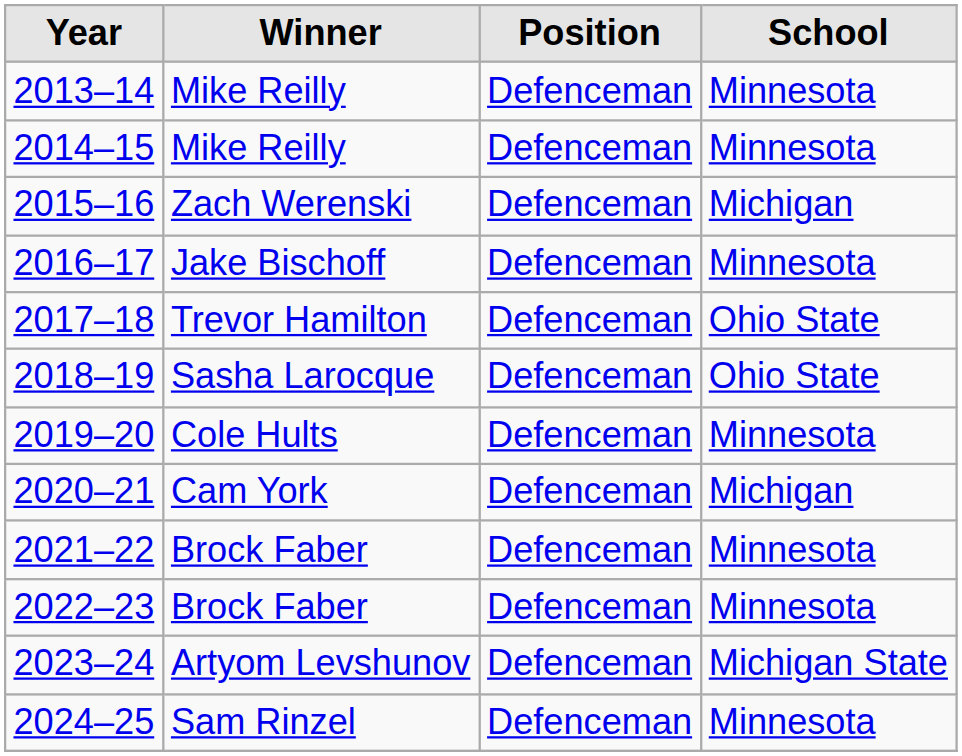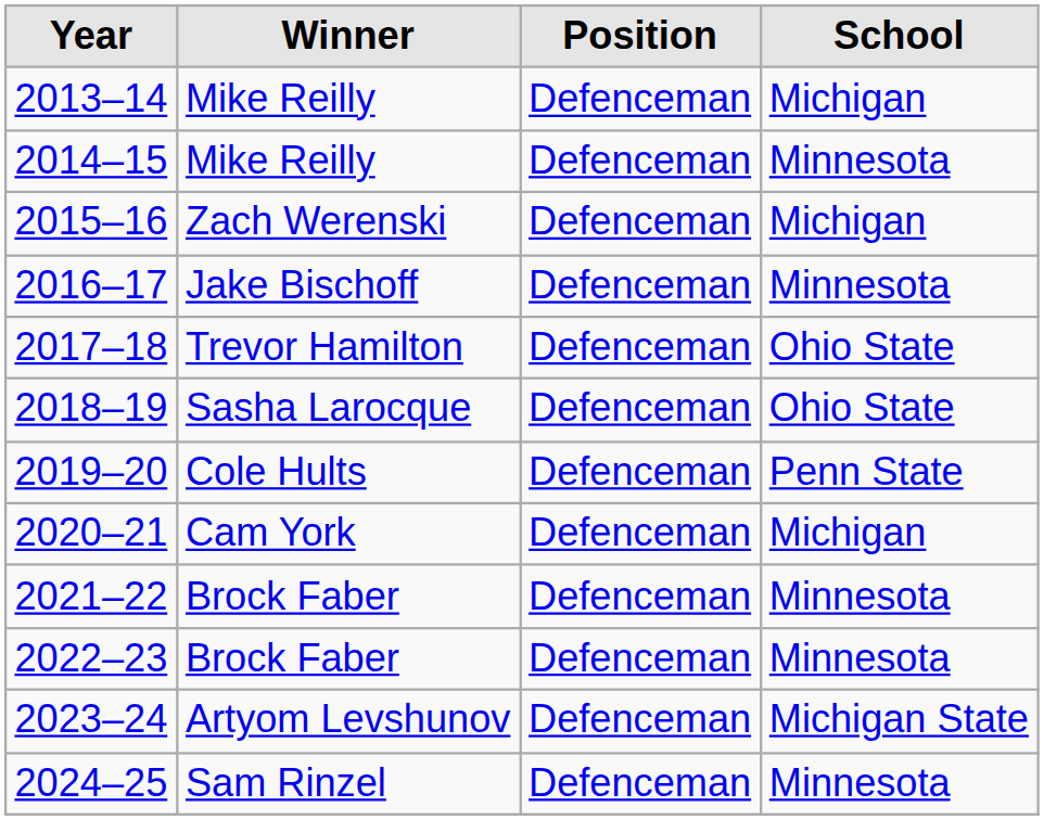2013–14 | School: Minnesota -> Michigan
2019–20 | School: Minnesota -> Penn State
